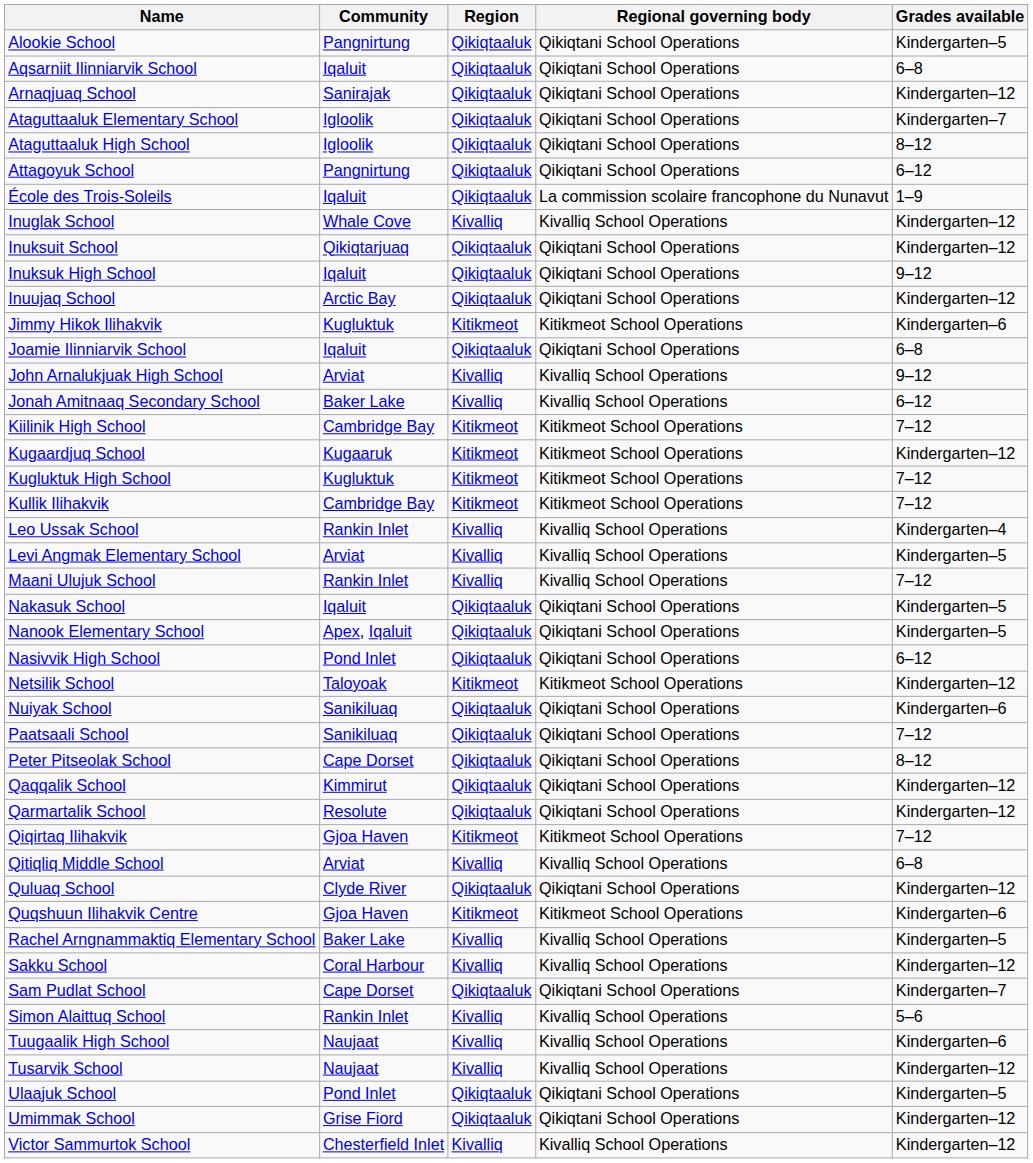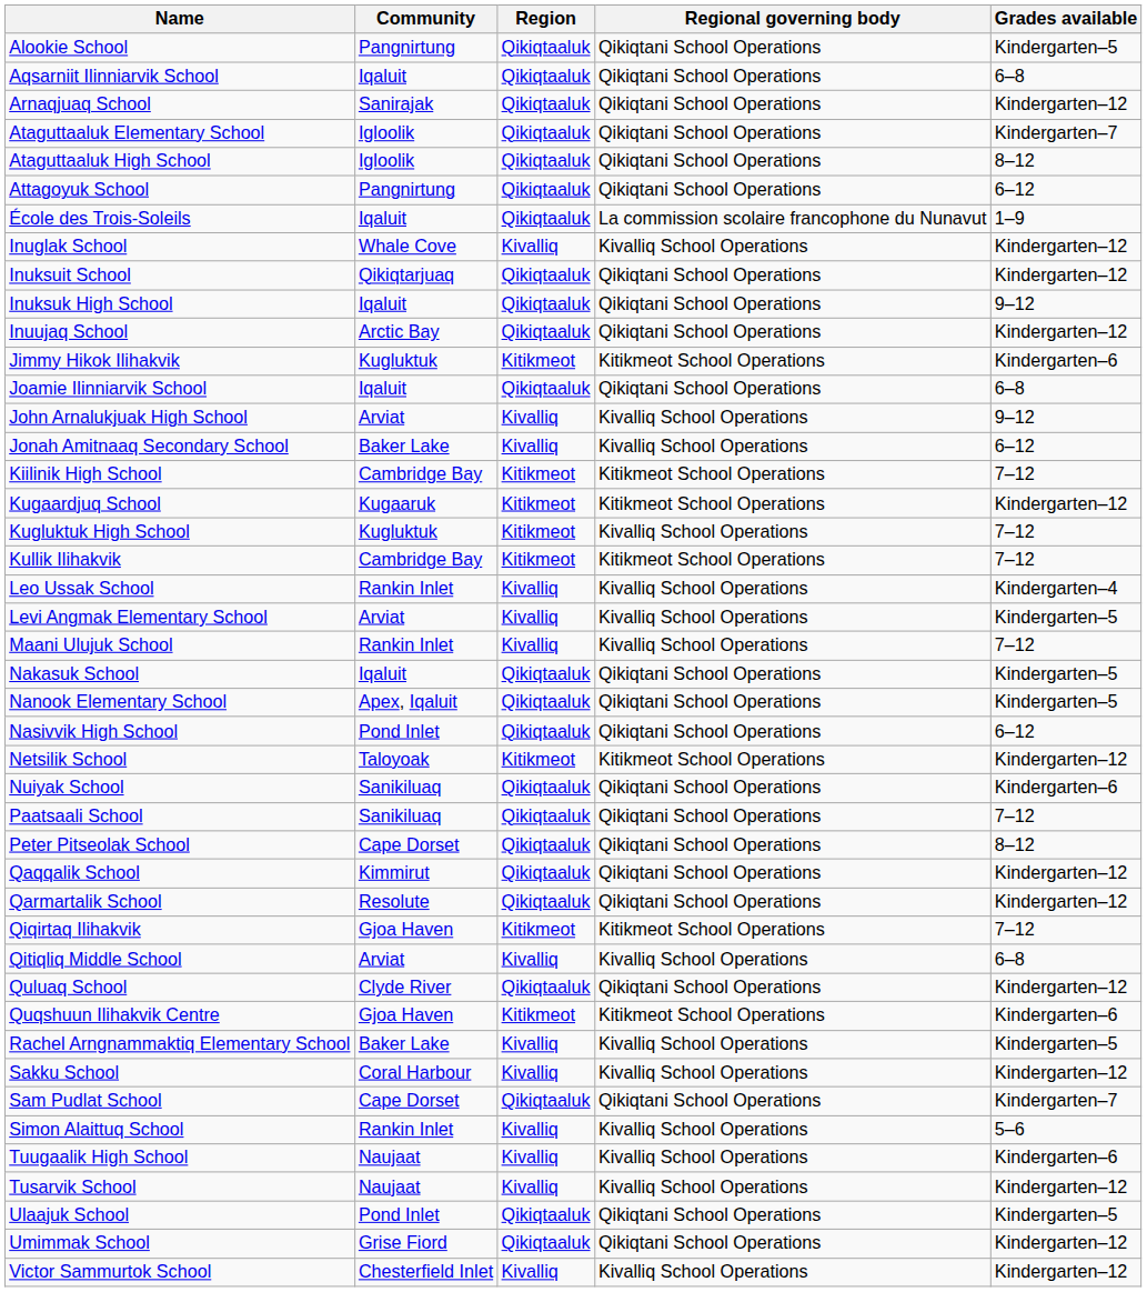Kugluktuk High School | Regional governing body: Kitikmeot School Operations -> Kivalliq School Operations
